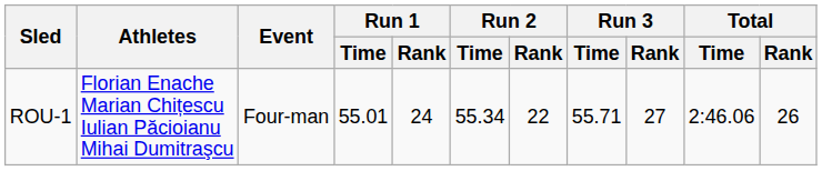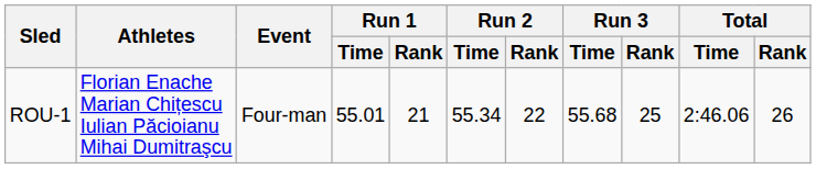ROU-1 | Run 1 / Rank: 24 -> 21
ROU-1 | Run 3 / Time: 55.71 -> 55.68
ROU-1 | Run 3 / Rank: 27 -> 25
